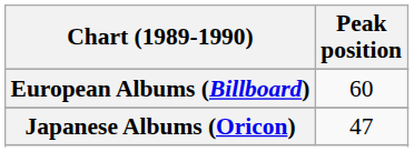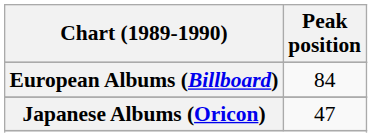European Albums (Billboard) | Peak position: 60 -> 84
